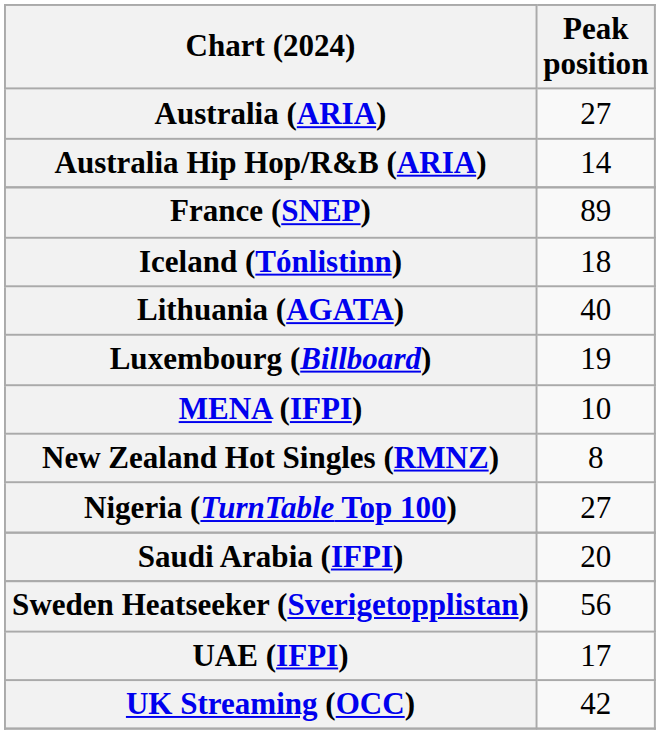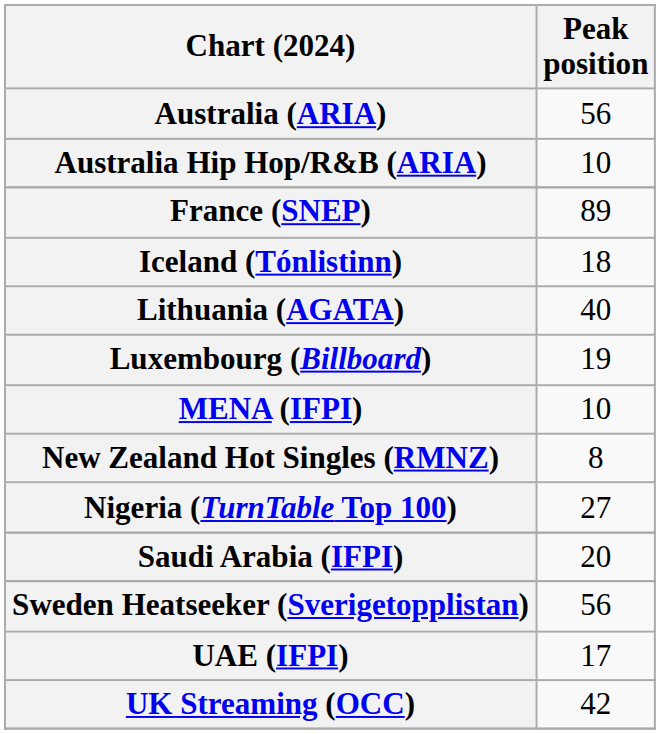Australia (ARIA) | Peak position: 27 -> 56
Australia Hip Hop/R&B (ARIA) | Peak position: 14 -> 10
